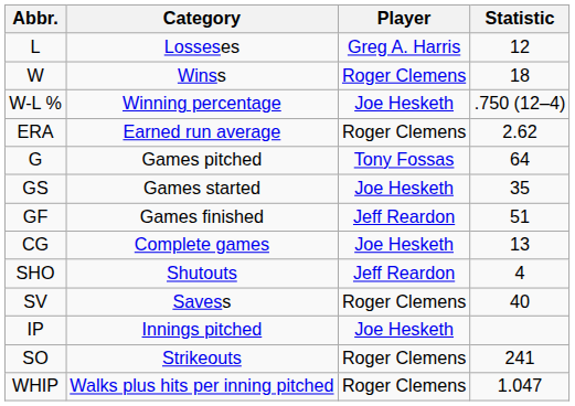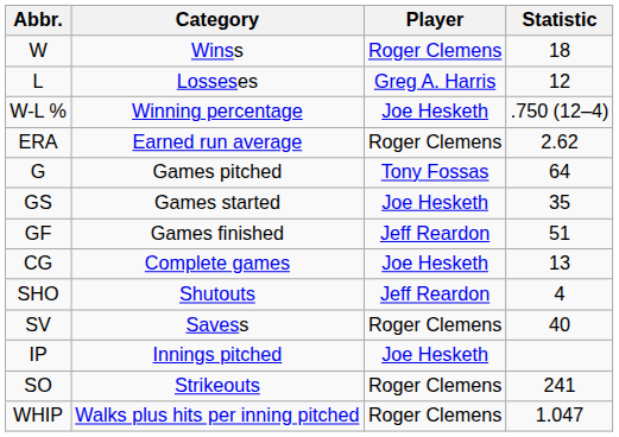rows swapped: W <-> L
